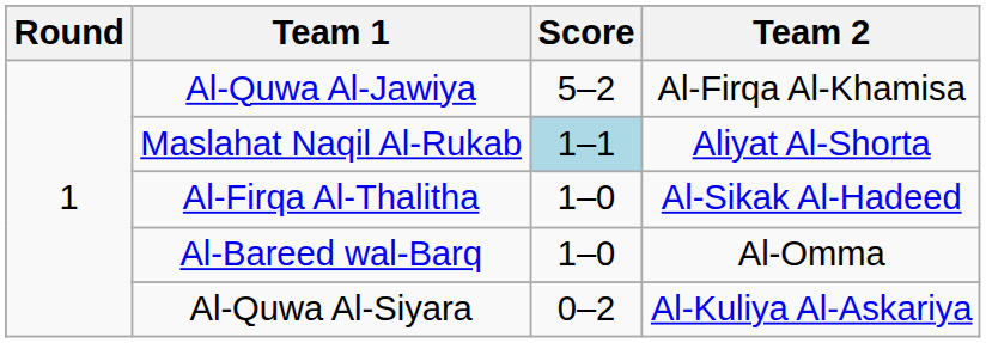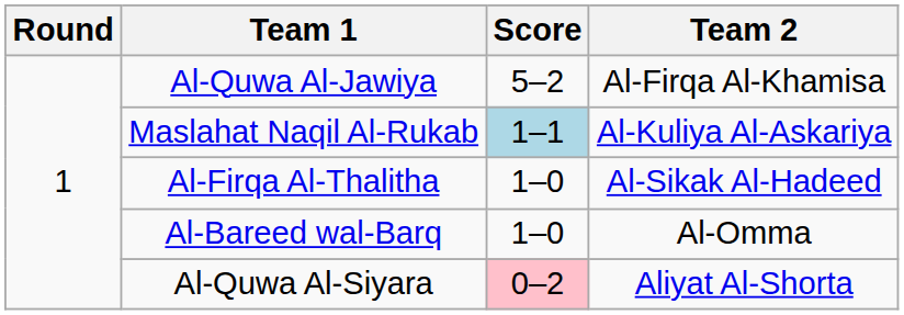Maslahat Naqil Al-Rukab | Team 2: Aliyat Al-Shorta -> Al-Kuliya Al-Askariya
Al-Quwa Al-Siyara | Score: no background -> pink background
Al-Quwa Al-Siyara | Team 2: Al-Kuliya Al-Askariya -> Aliyat Al-Shorta
